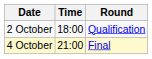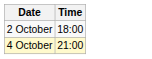- column: Round | Qualification | Final
